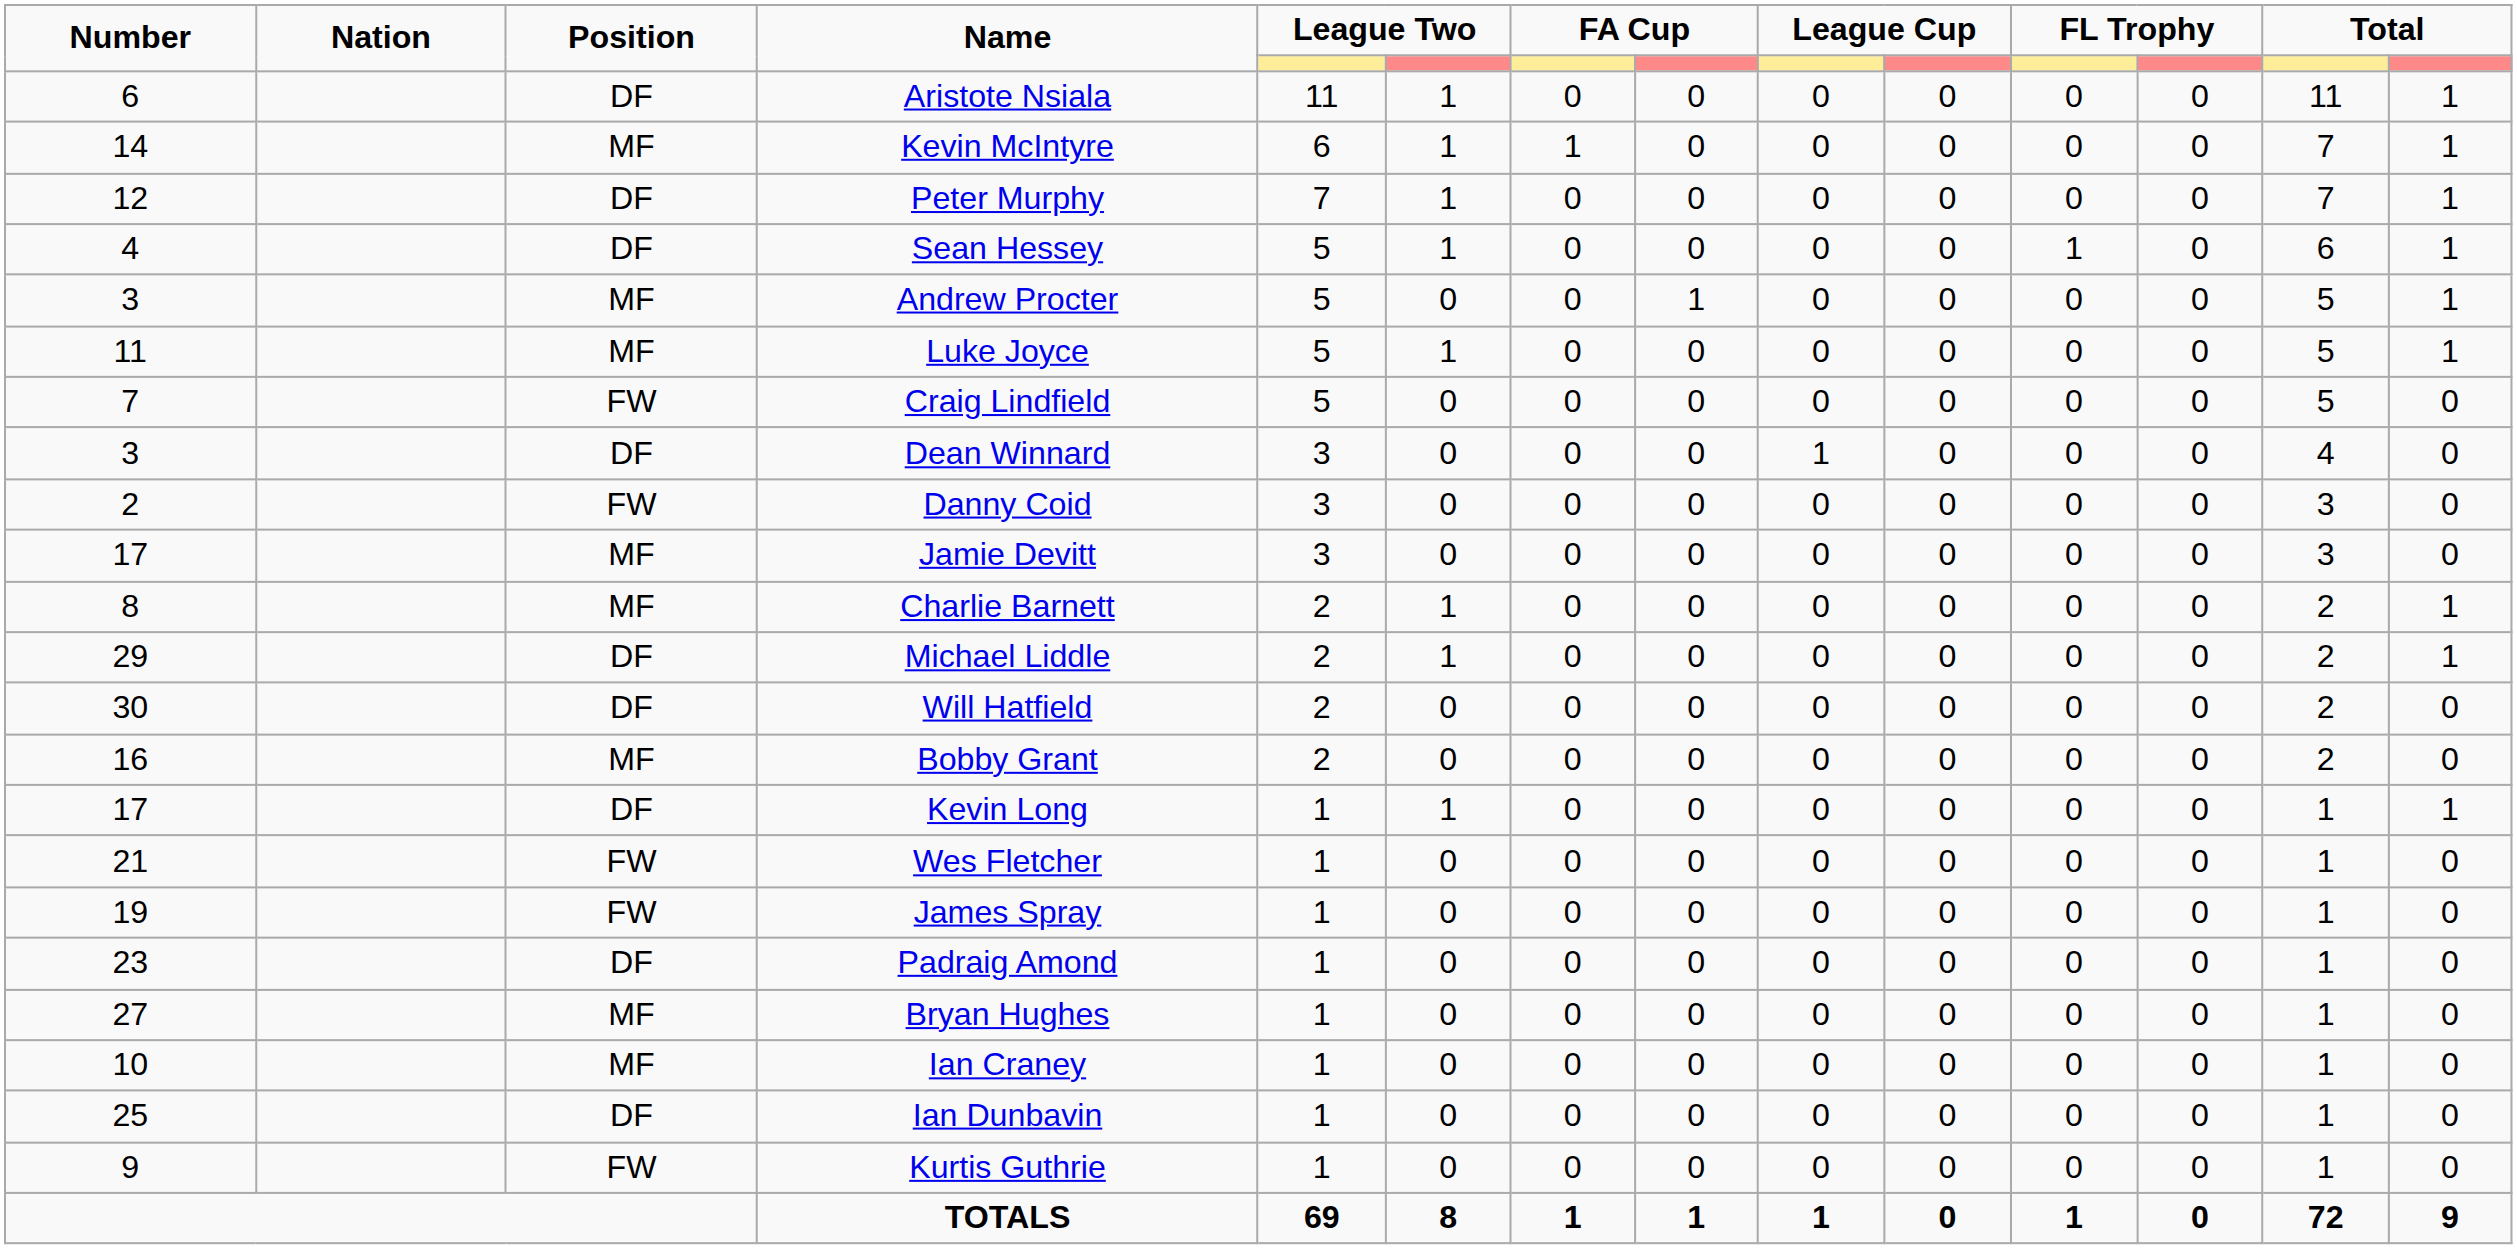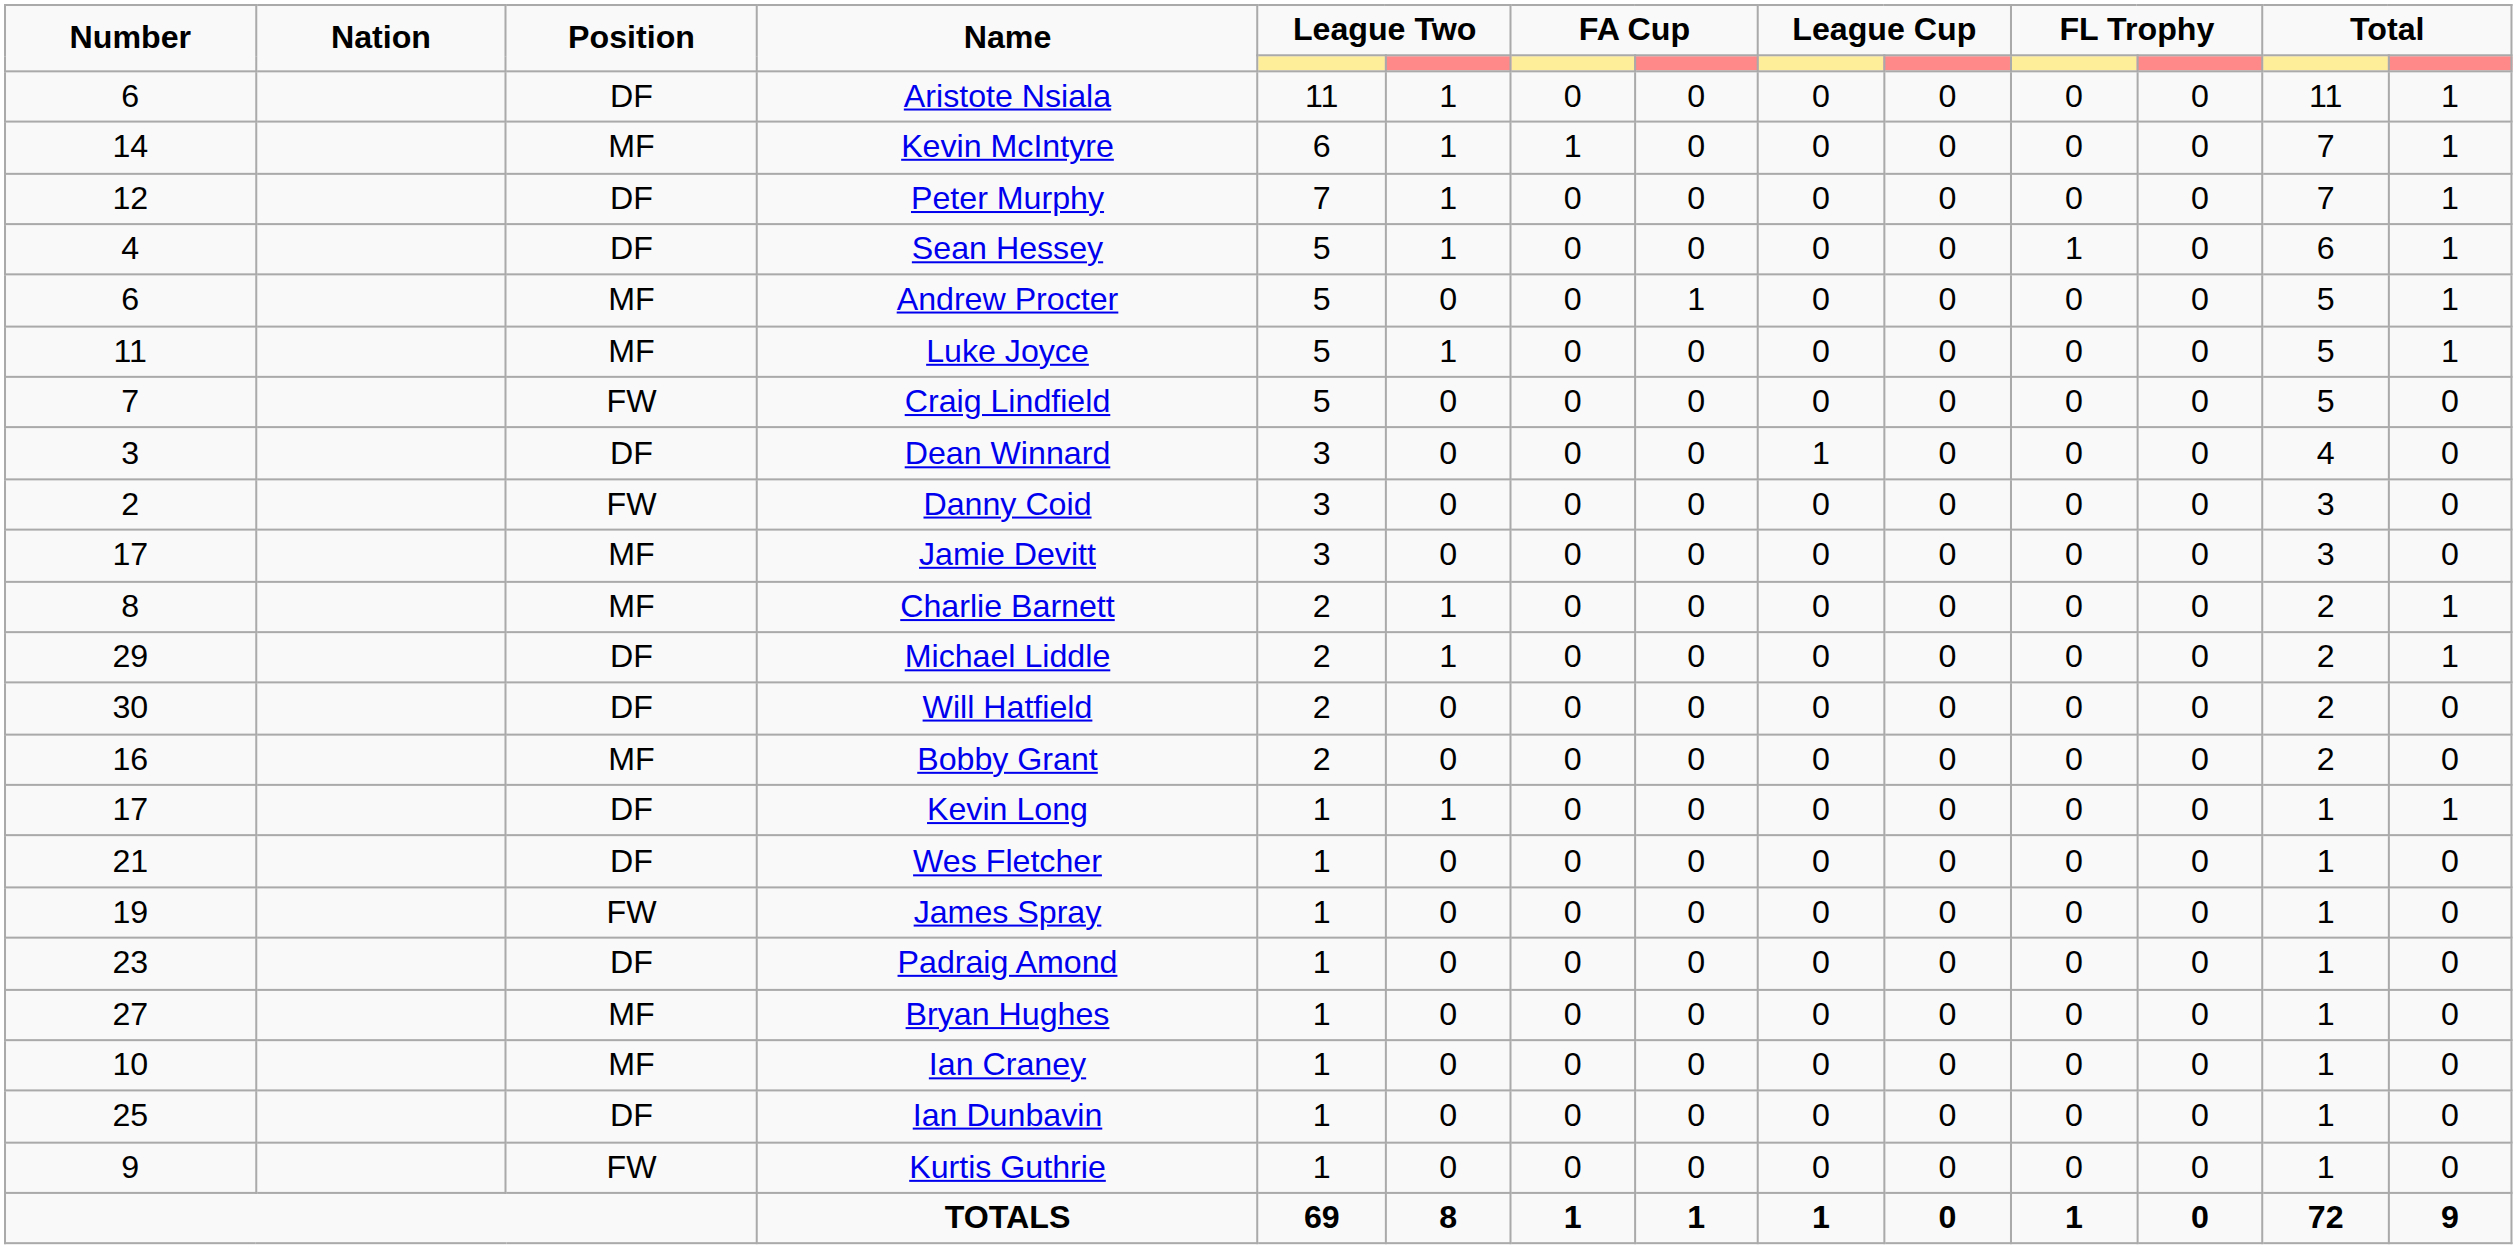Andrew Procter | Number: 3 -> 6
Wes Fletcher | Position: FW -> DF
